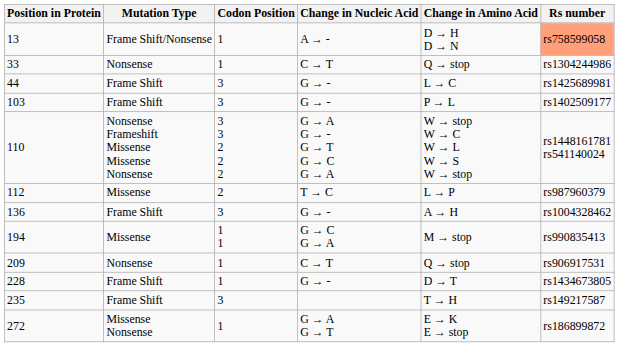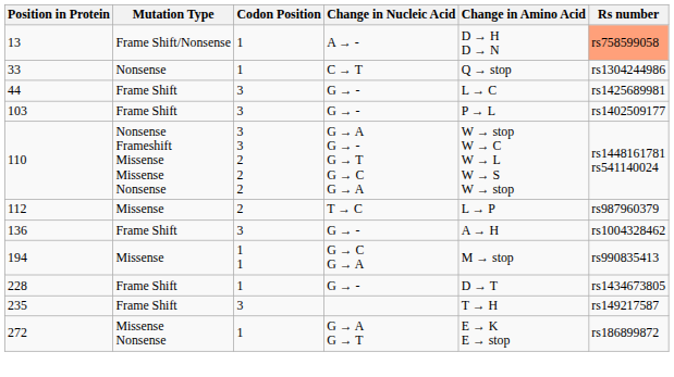- row: 209 | Nonsense | 1 | C → T | Q → stop | rs906917531
